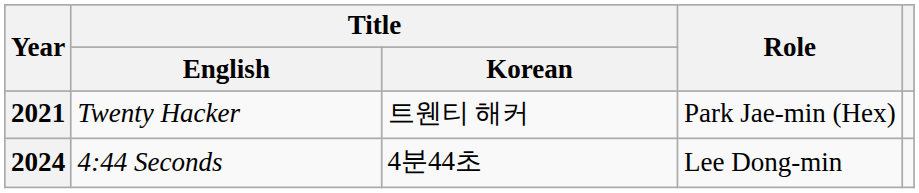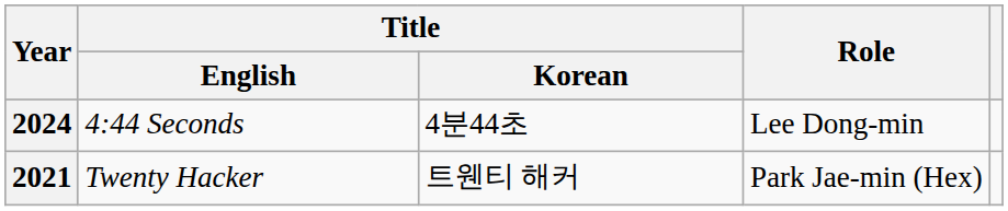rows swapped: 2021 <-> 2024
